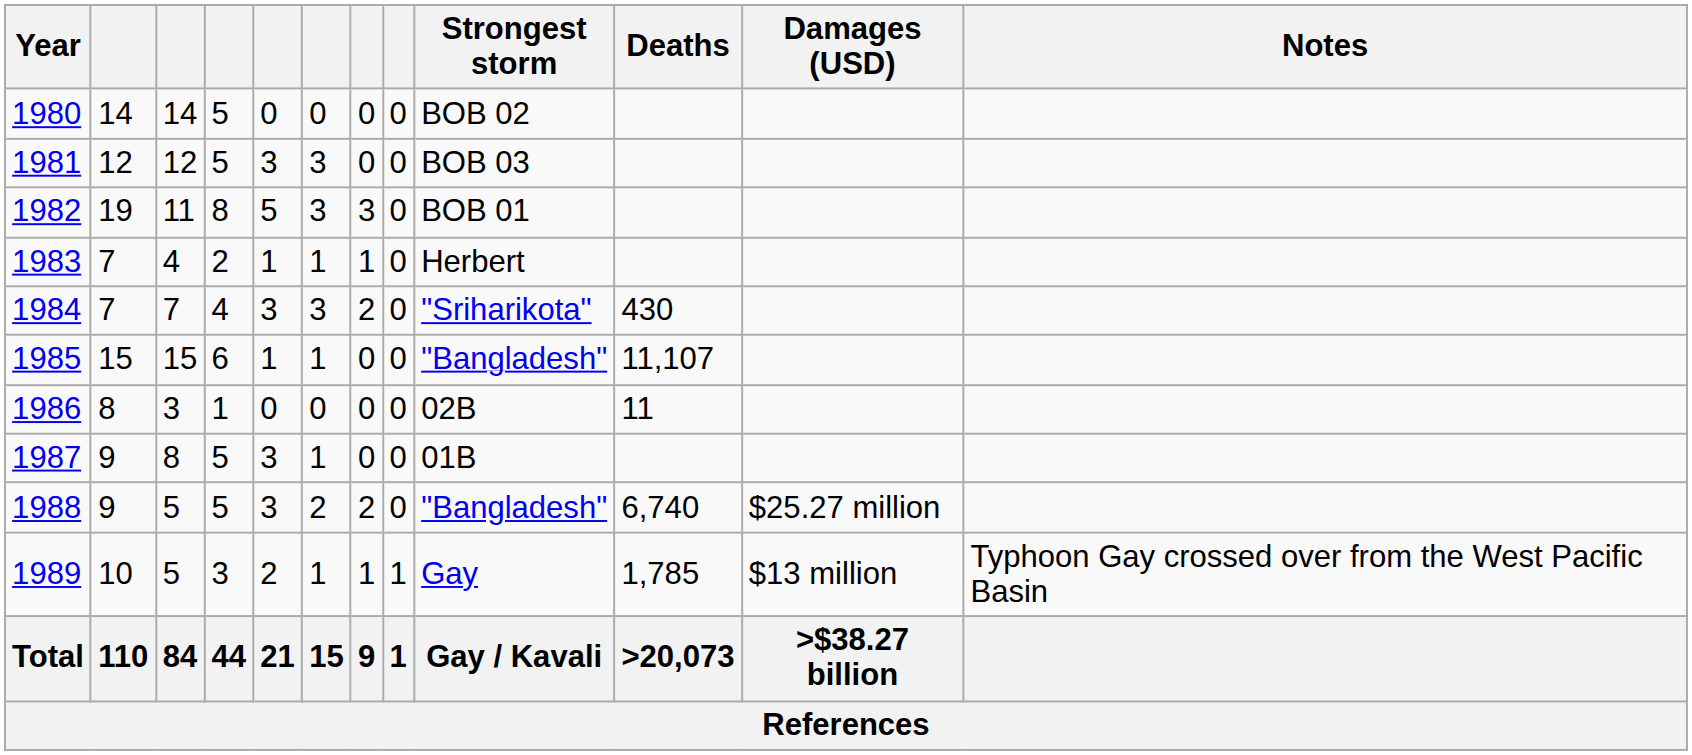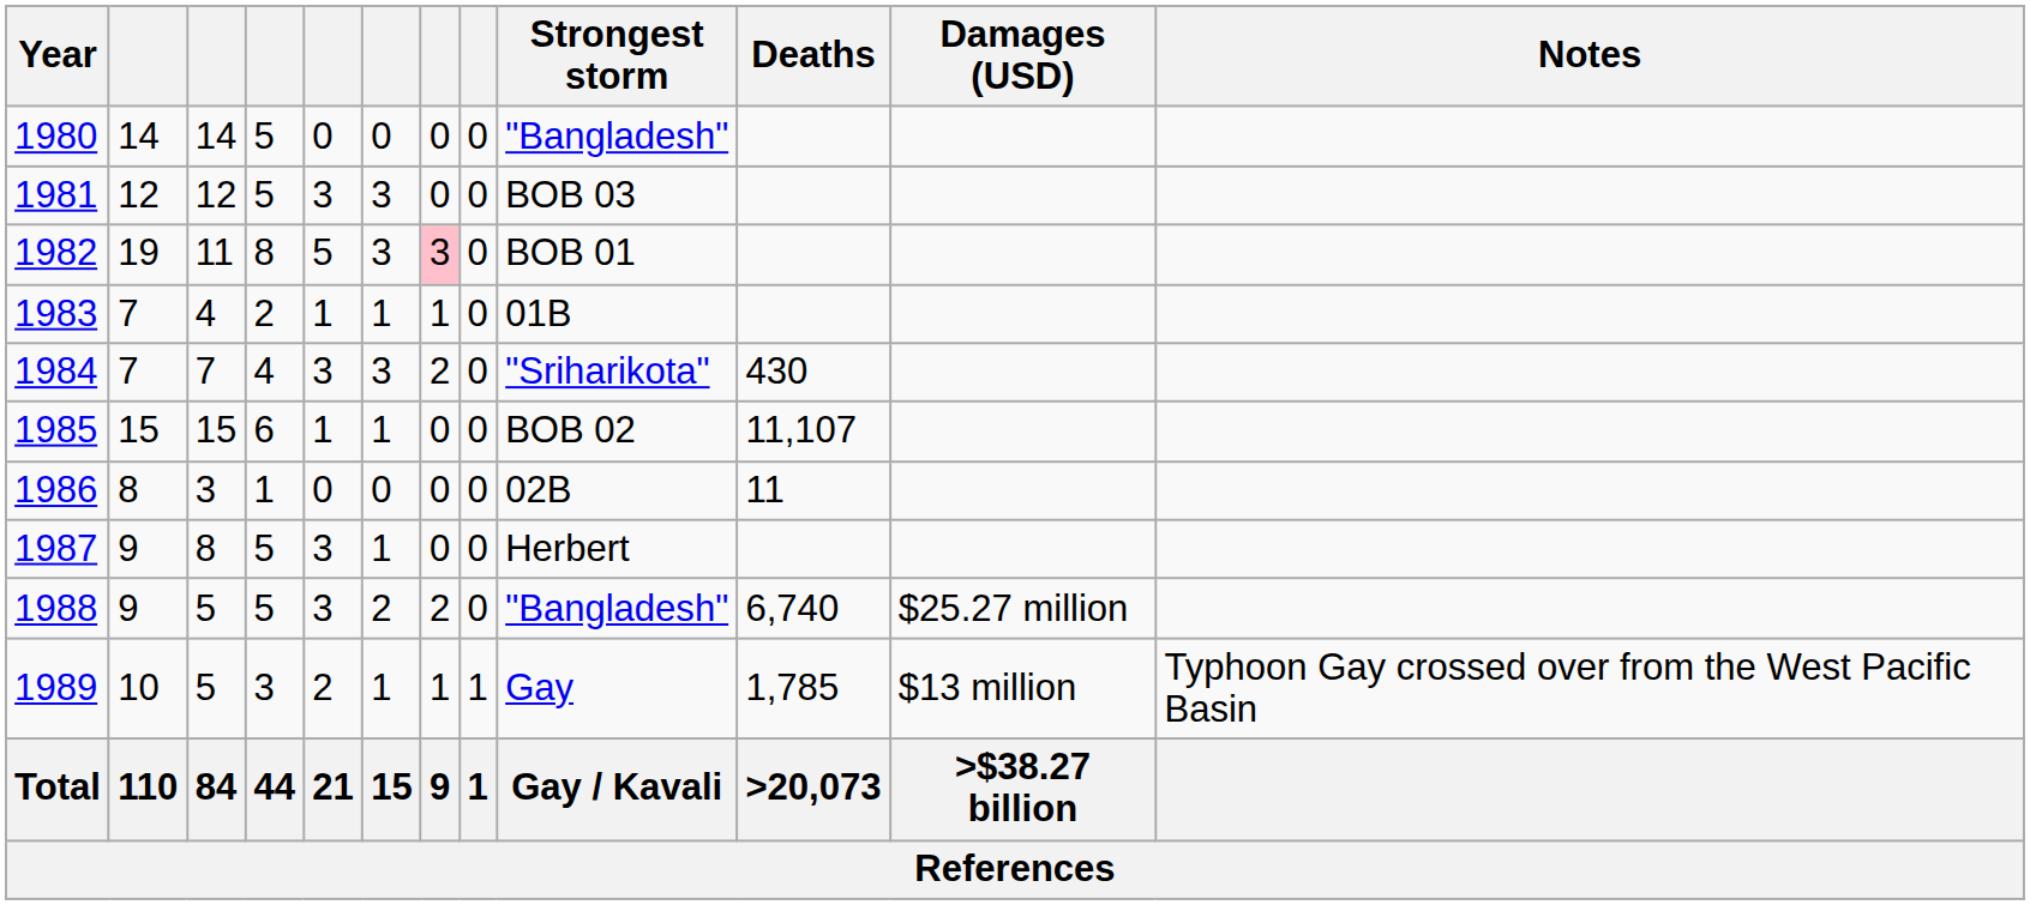1980 | Strongest storm: BOB 02 -> "Bangladesh"
1982 | column 7: no background -> pink background
1983 | Strongest storm: Herbert -> 01B
1985 | Strongest storm: "Bangladesh" -> BOB 02
1987 | Strongest storm: 01B -> Herbert
